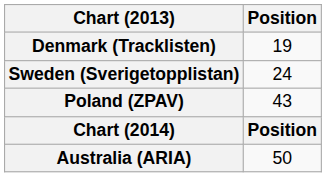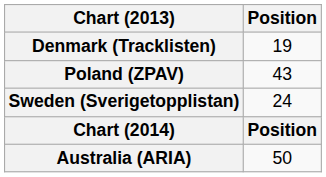rows swapped: Poland (ZPAV) <-> Sweden (Sverigetopplistan)
